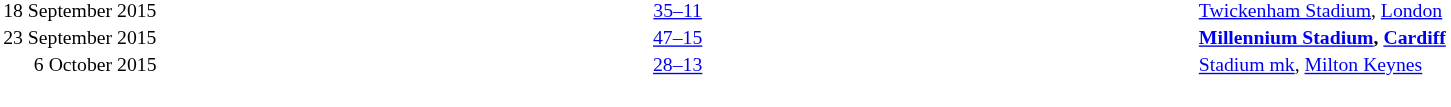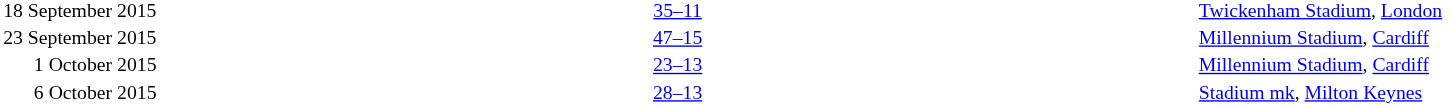23 September 2015 | column 5: bold -> normal
+ row: 1 October 2015 | 23–13 | Millennium Stadium, Cardiff
